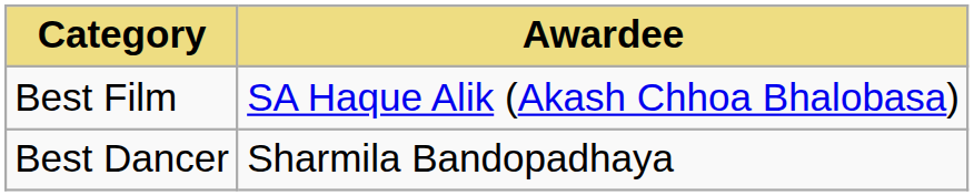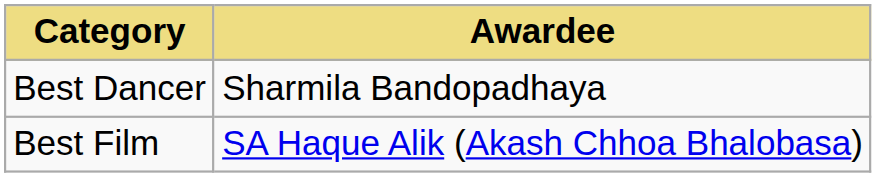rows swapped: Best Film <-> Best Dancer
